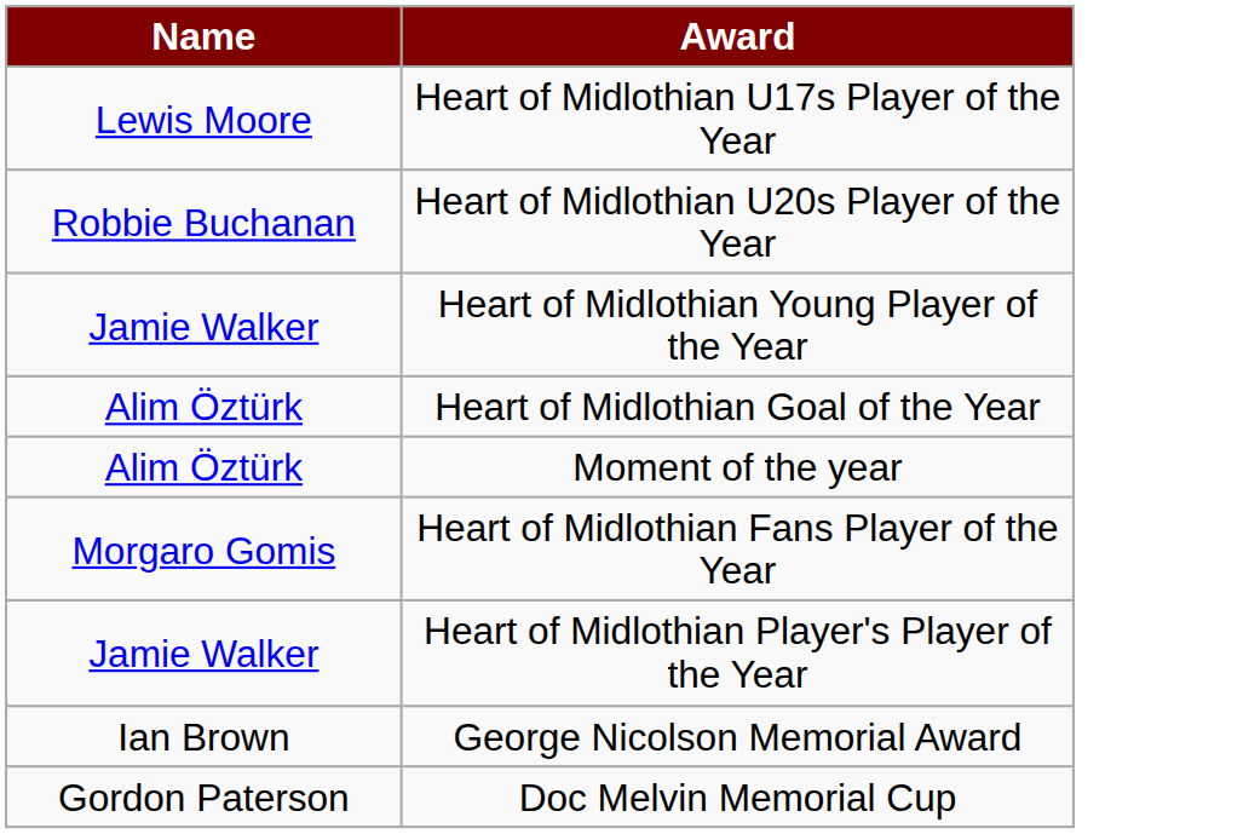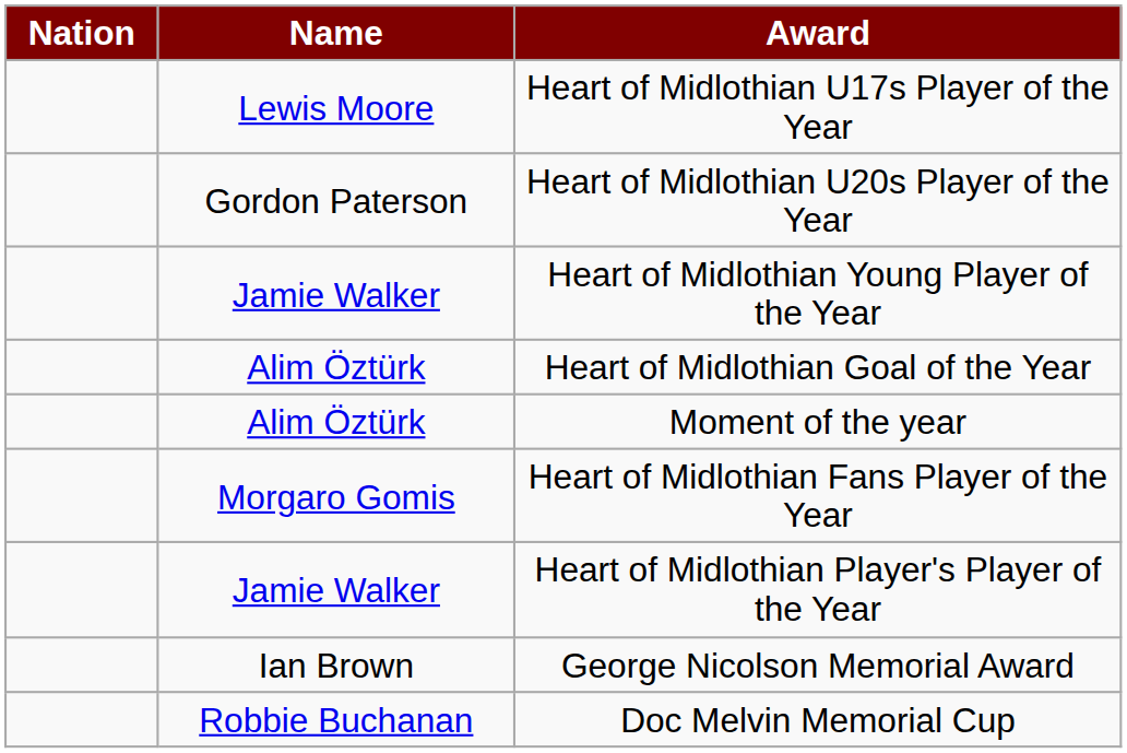+ column: Nation
Heart of Midlothian U20s Player of the Year | Name: Robbie Buchanan -> Gordon Paterson
Doc Melvin Memorial Cup | Name: Gordon Paterson -> Robbie Buchanan
